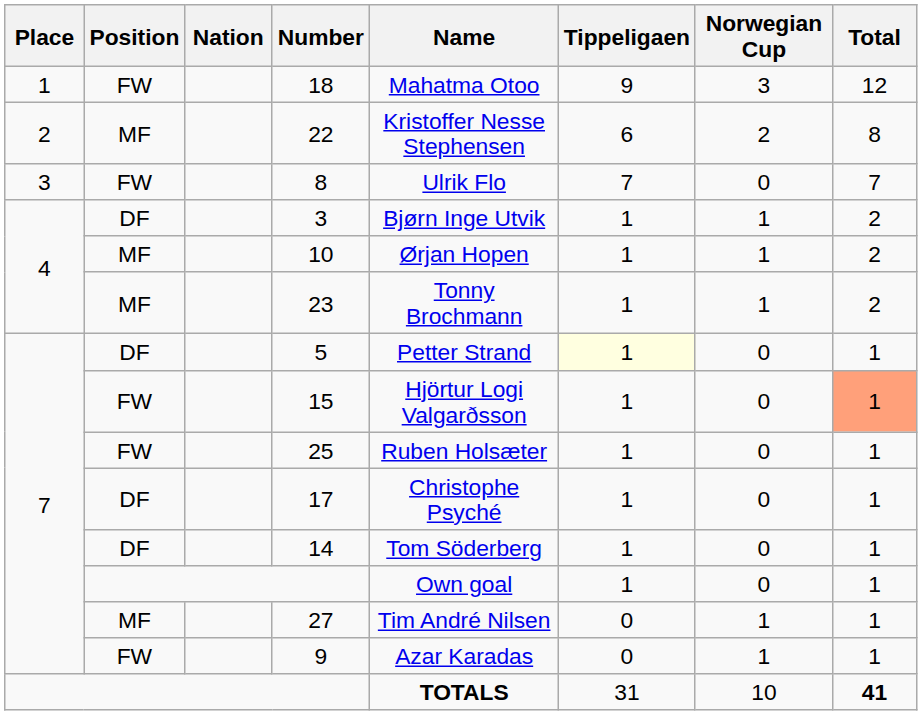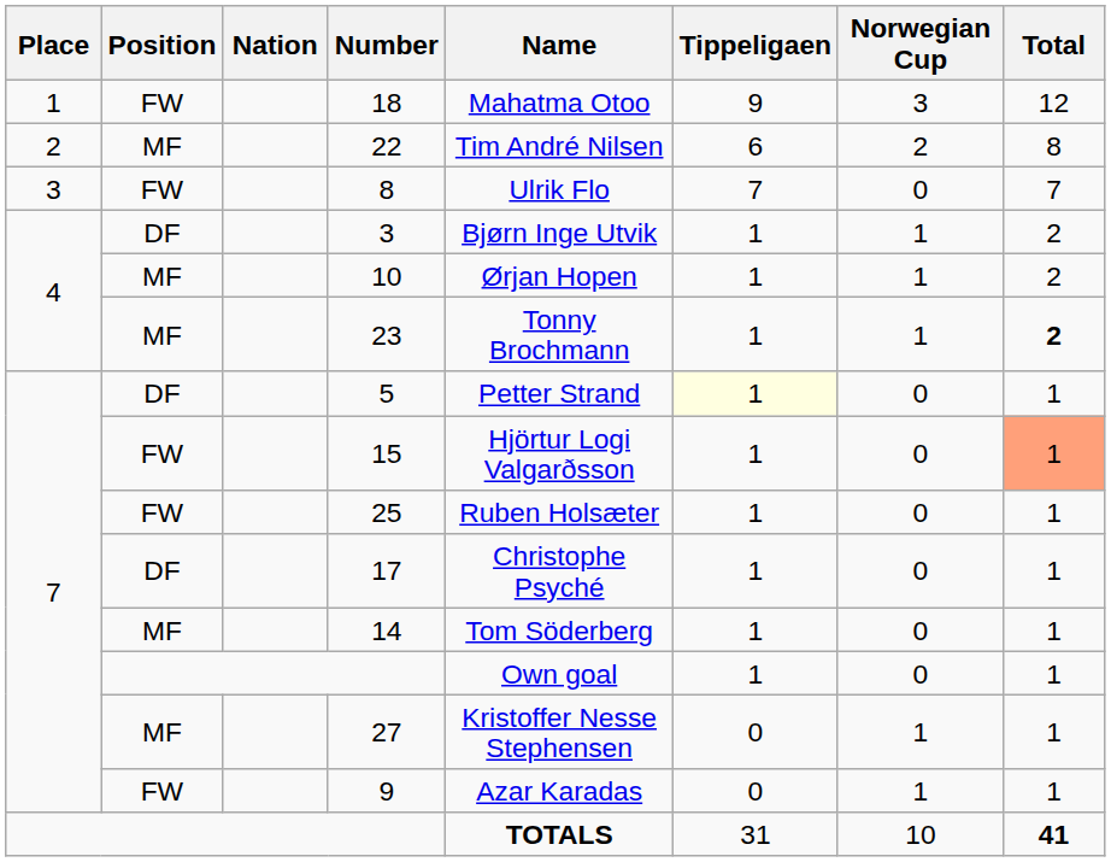22 | Name: Kristoffer Nesse Stephensen -> Tim André Nilsen
23 | Total: normal -> bold
14 | Position: DF -> MF
27 | Name: Tim André Nilsen -> Kristoffer Nesse Stephensen
